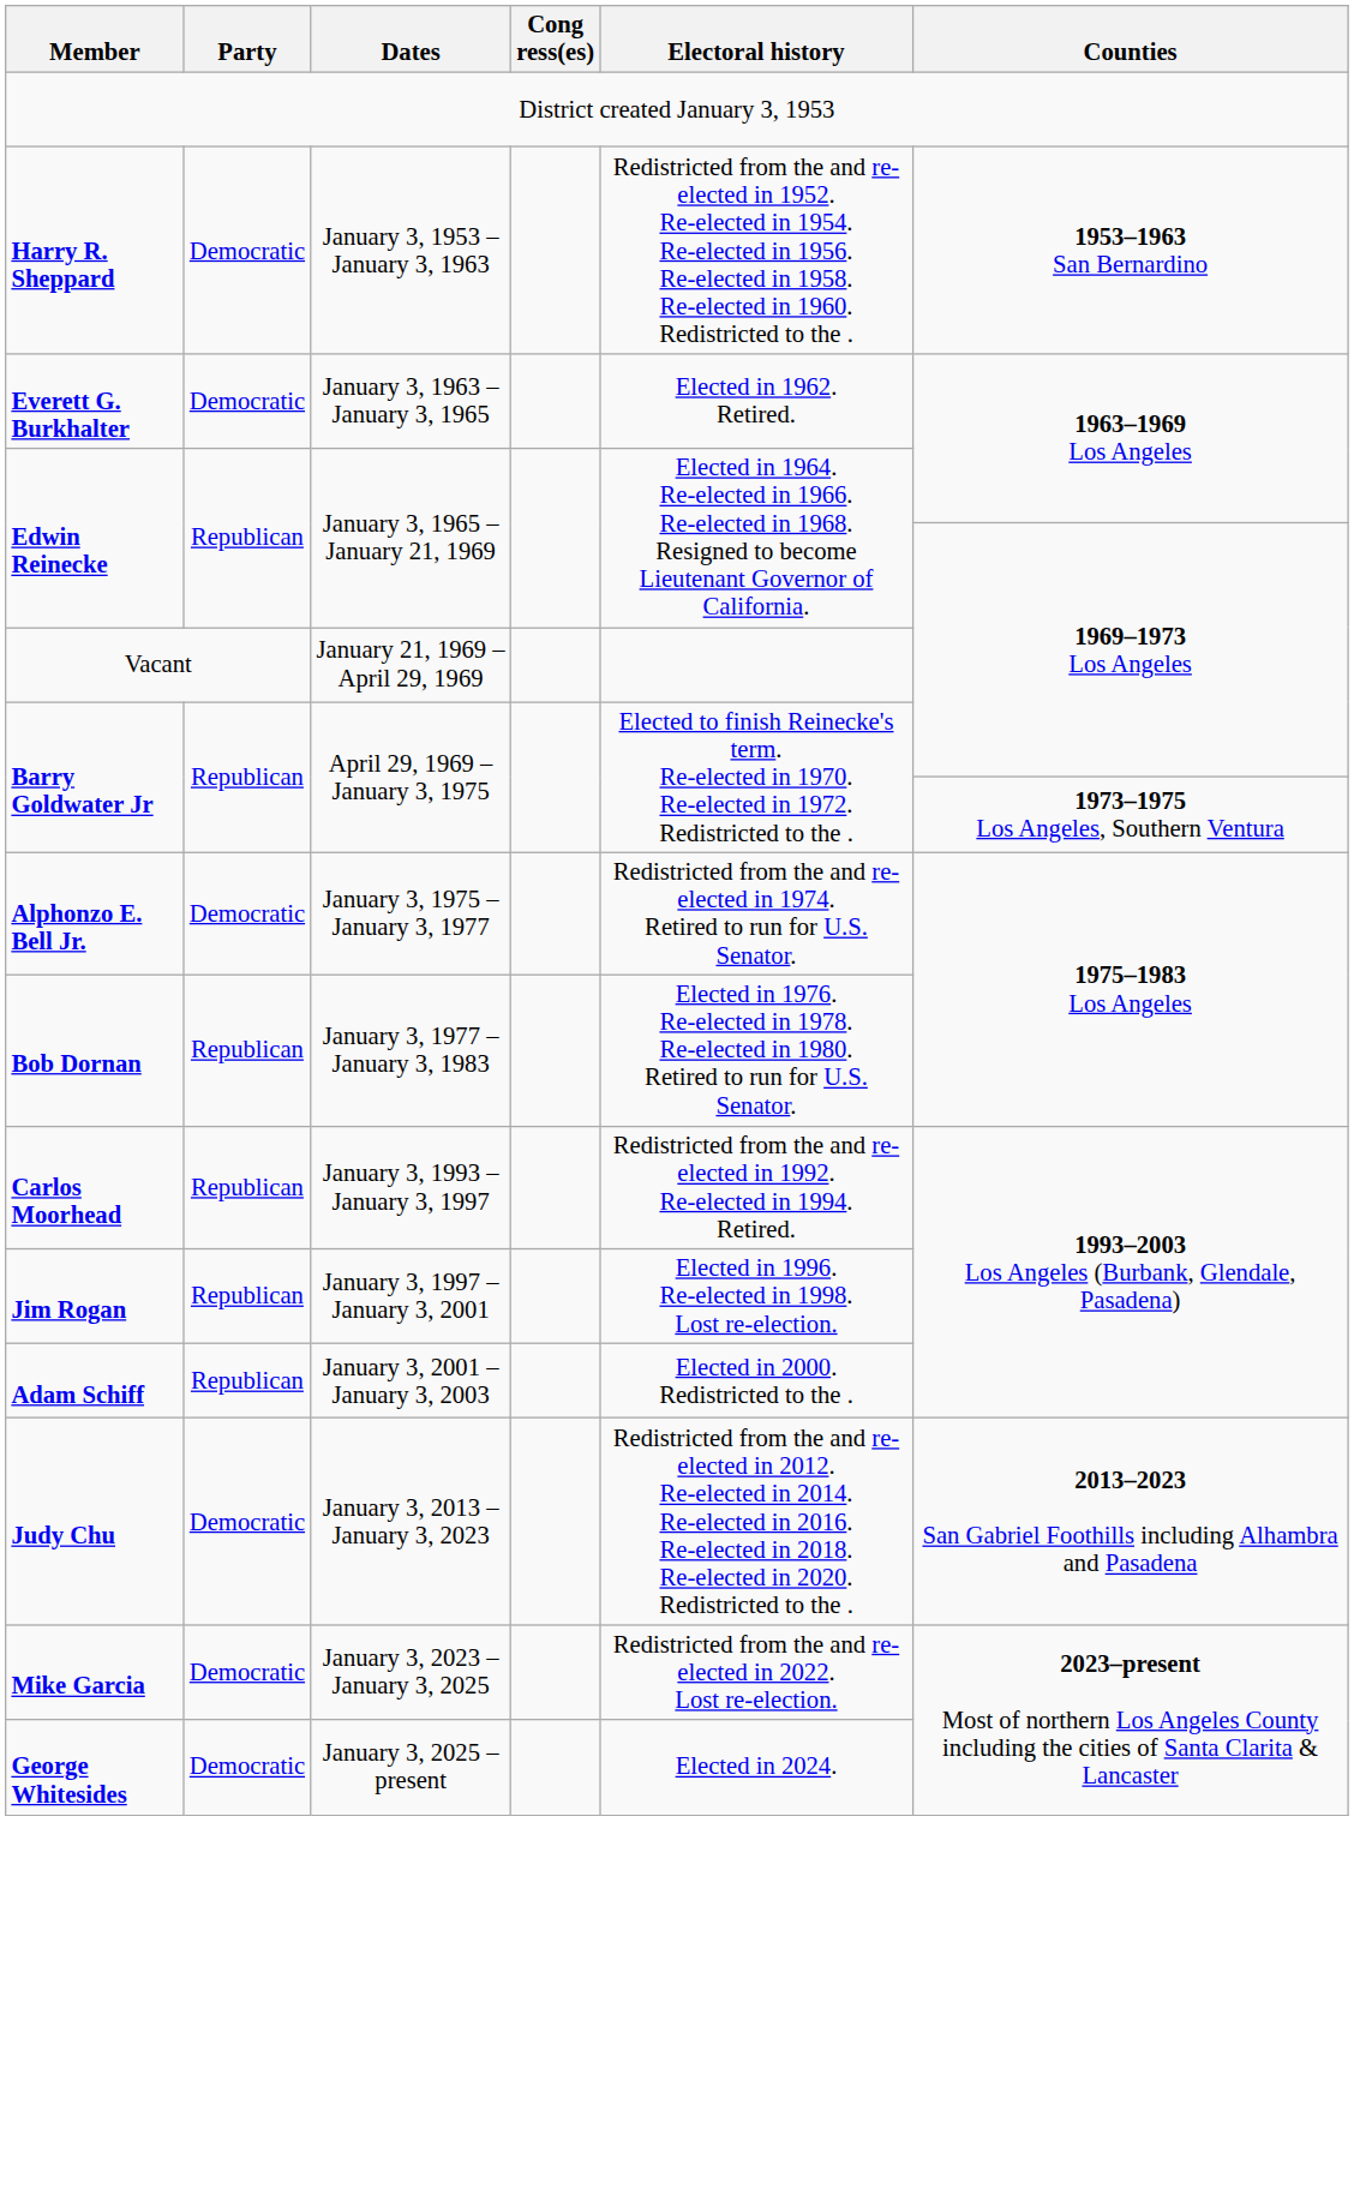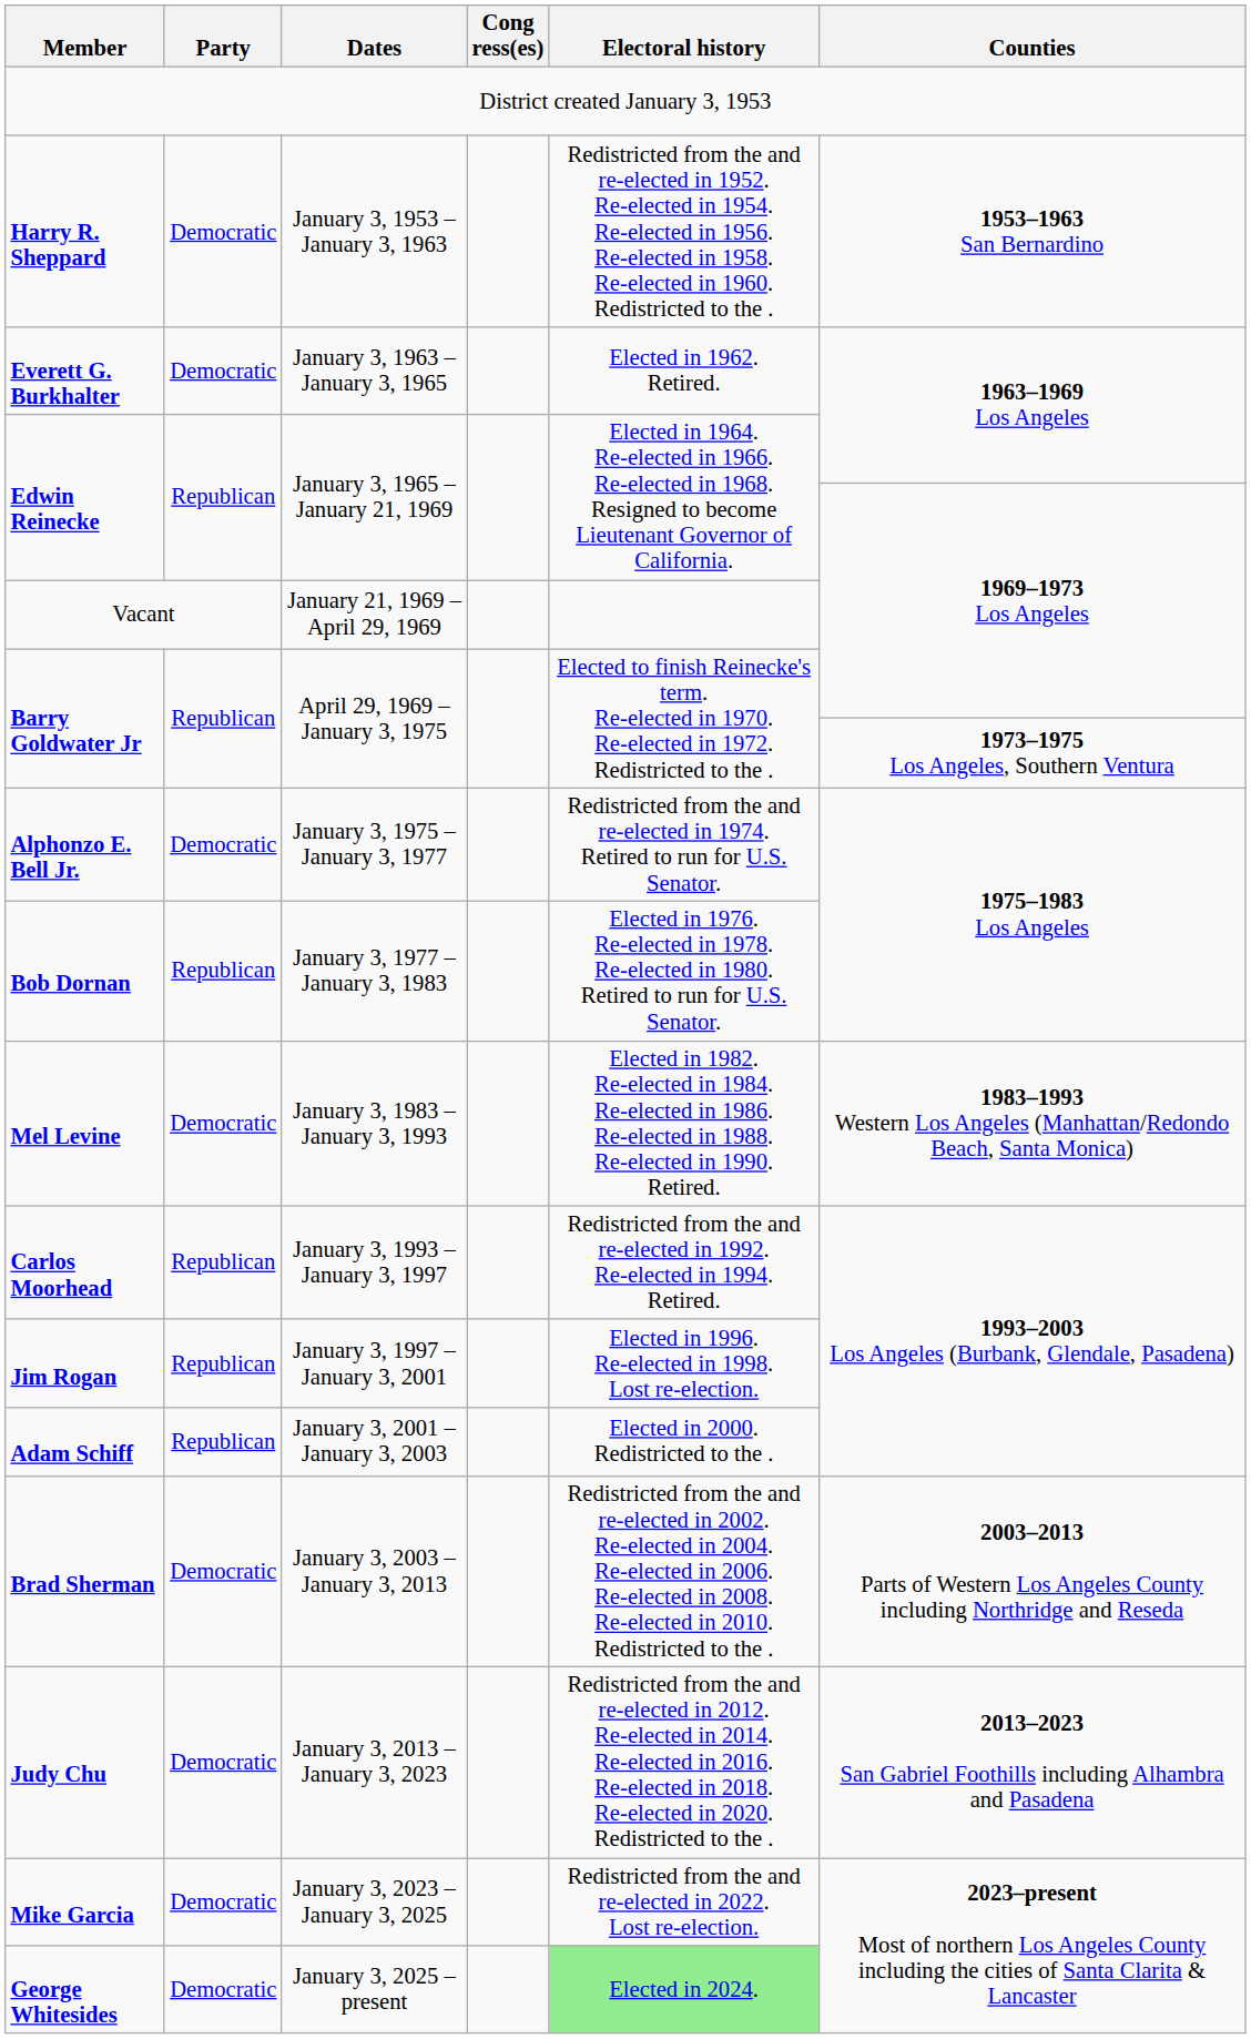+ row: Mel Levine | Democratic | January 3, 1983 – January 3, 1993 | Elected in 1982. Re-elected in 1984. Re-elected in 1986. Re-elected in 1988. Re-elected in 1990. Retired. | 1983–1993 Western Los Angeles (Manhattan/Redondo Beach, Santa Monica)
+ row: Brad Sherman | Democratic | January 3, 2003 – January 3, 2013 | Redistricted from the and re-elected in 2002. Re-elected in 2004. Re-elected in 2006. Re-elected in 2008. Re-elected in 2010. Redistricted to the . | 2003–2013 Parts of Western Los Angeles County including Northridge and Reseda
George Whitesides | Electoral history: no background -> lightgreen background
